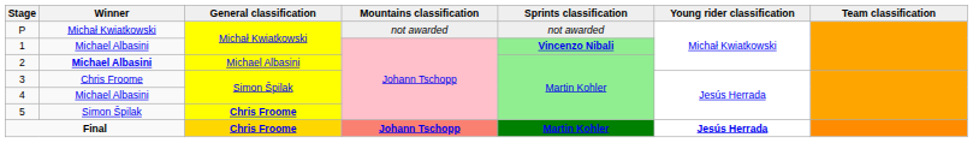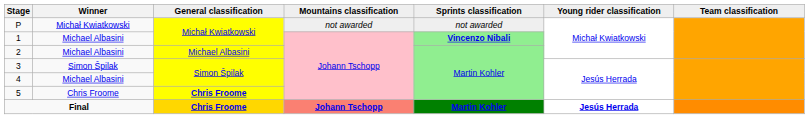2 | Winner: bold -> normal
3 | Winner: Chris Froome -> Simon Špilak
5 | Winner: Simon Špilak -> Chris Froome
